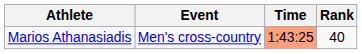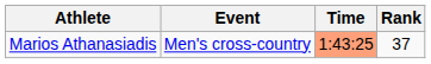Marios Athanasiadis | Rank: 40 -> 37
